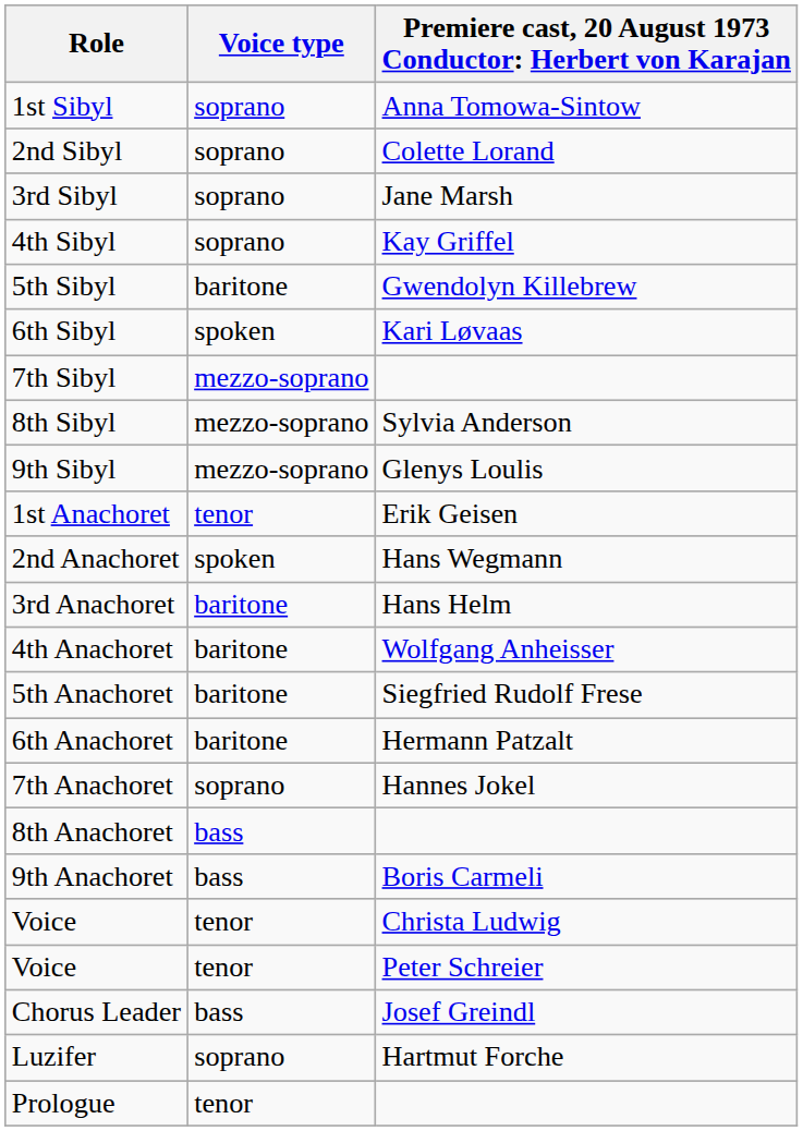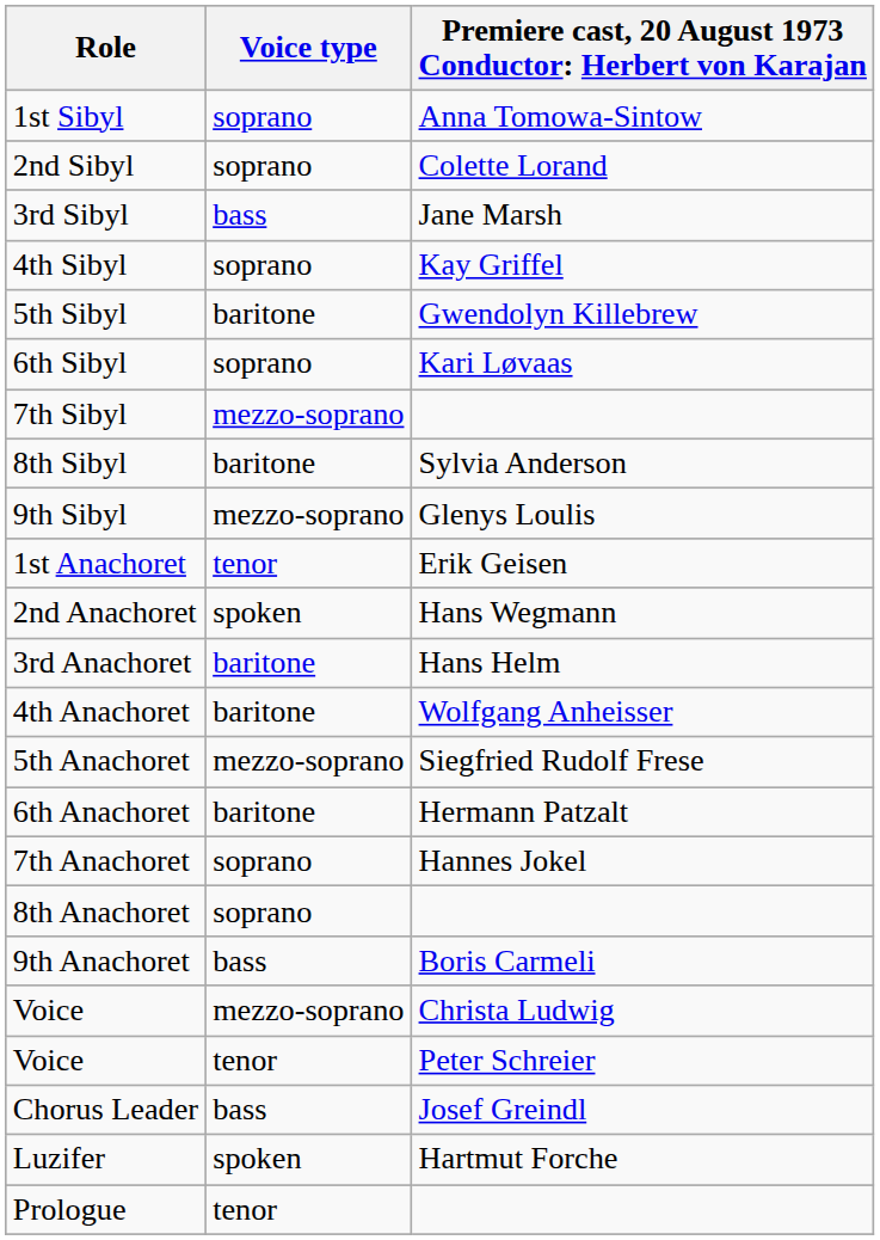3rd Sibyl | Voice type: soprano -> bass
6th Sibyl | Voice type: spoken -> soprano
8th Sibyl | Voice type: mezzo-soprano -> baritone
5th Anachoret | Voice type: baritone -> mezzo-soprano
8th Anachoret | Voice type: bass -> soprano
Voice / Christa Ludwig | Voice type: tenor -> mezzo-soprano
Luzifer | Voice type: soprano -> spoken
